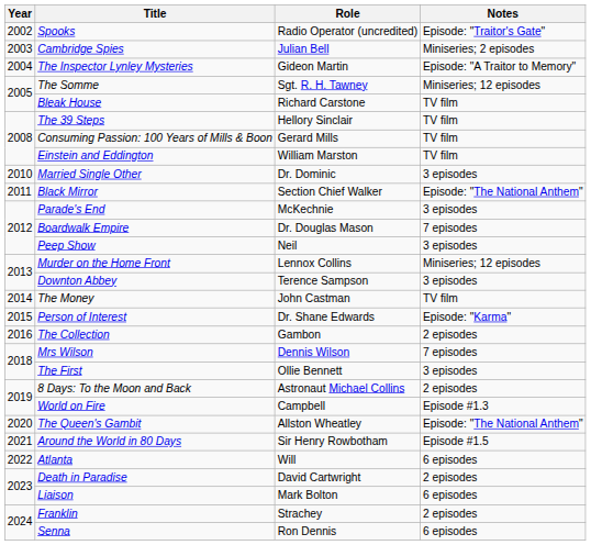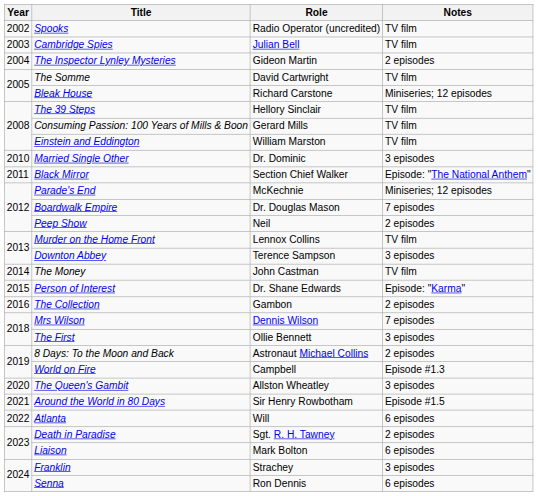Spooks | Notes: Episode: "Traitor's Gate" -> TV film
Cambridge Spies | Notes: Miniseries; 2 episodes -> TV film
The Inspector Lynley Mysteries | Notes: Episode: "A Traitor to Memory" -> 2 episodes
The Somme | Role: Sgt. R. H. Tawney -> David Cartwright
The Somme | Notes: Miniseries; 12 episodes -> TV film
Bleak House | Notes: TV film -> Miniseries; 12 episodes
Parade's End | Notes: 3 episodes -> Miniseries; 12 episodes
Peep Show | Notes: 3 episodes -> 2 episodes
Murder on the Home Front | Notes: Miniseries; 12 episodes -> TV film
The Queen's Gambit | Notes: Episode: "The National Anthem" -> 3 episodes
Death in Paradise | Role: David Cartwright -> Sgt. R. H. Tawney
Franklin | Notes: 2 episodes -> 3 episodes
